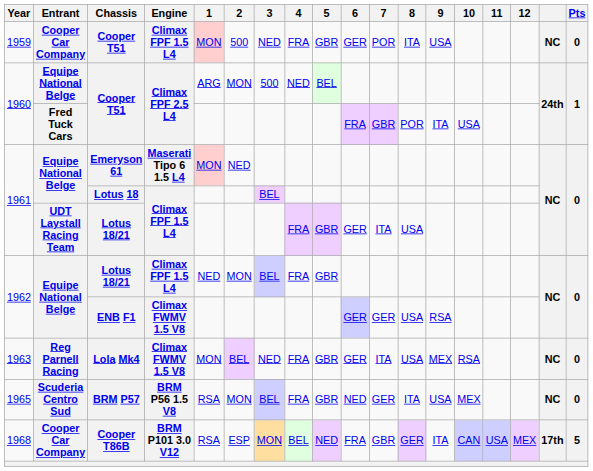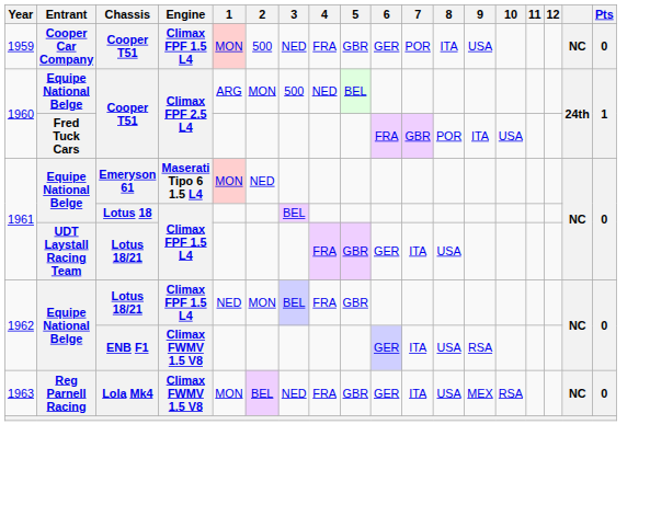ENB F1 | 7: GER -> ITA
- row: 1965 | Scuderia Centro Sud | BRM P57 | BRM P56 1.5 V8 | RSA | MON | BEL | FRA | GBR | NED | GER | ITA | USA | MEX | NC | 0
- row: 1968 | Cooper Car Company | Cooper T86B | BRM P101 3.0 V12 | RSA | ESP | MON | BEL | NED | FRA | GBR | GER | ITA | CAN | USA | MEX | 17th | 5
